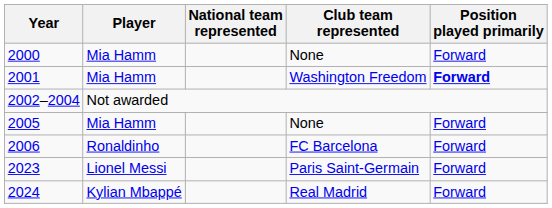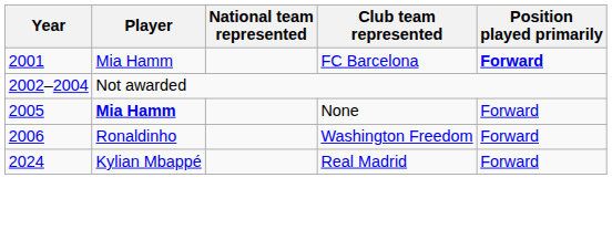- row: 2000 | Mia Hamm | None | Forward
2001 | Club team represented: Washington Freedom -> FC Barcelona
2005 | Player: normal -> bold
2006 | Club team represented: FC Barcelona -> Washington Freedom
- row: 2023 | Lionel Messi | Paris Saint-Germain | Forward
